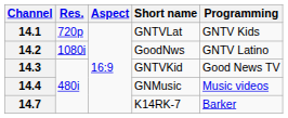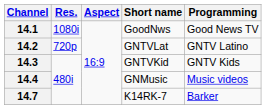14.1 | Res.: 720p -> 1080i
14.1 | Short name: GNTVLat -> GoodNws
14.1 | Programming: GNTV Kids -> Good News TV
14.2 | Res.: 1080i -> 720p
14.2 | Short name: GoodNws -> GNTVLat
14.3 | Programming: Good News TV -> GNTV Kids
